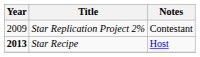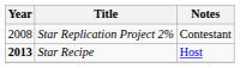Star Replication Project 2% | Year: 2009 -> 2008
